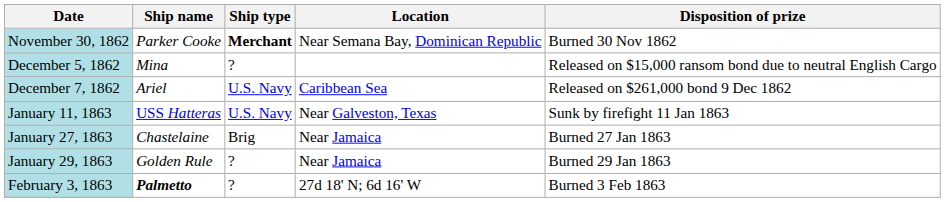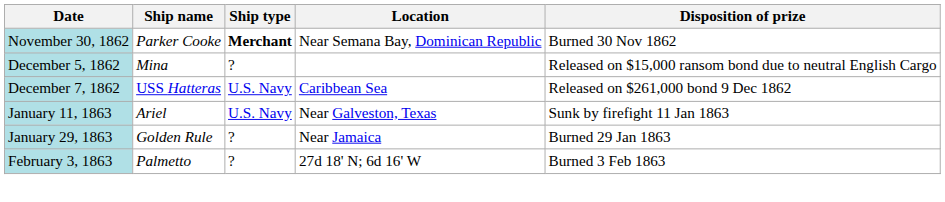December 7, 1862 | Ship name: Ariel -> USS Hatteras
January 11, 1863 | Ship name: USS Hatteras -> Ariel
- row: January 27, 1863 | Chastelaine | Brig | Near Jamaica | Burned 27 Jan 1863
February 3, 1863 | Ship name: bold -> normal
